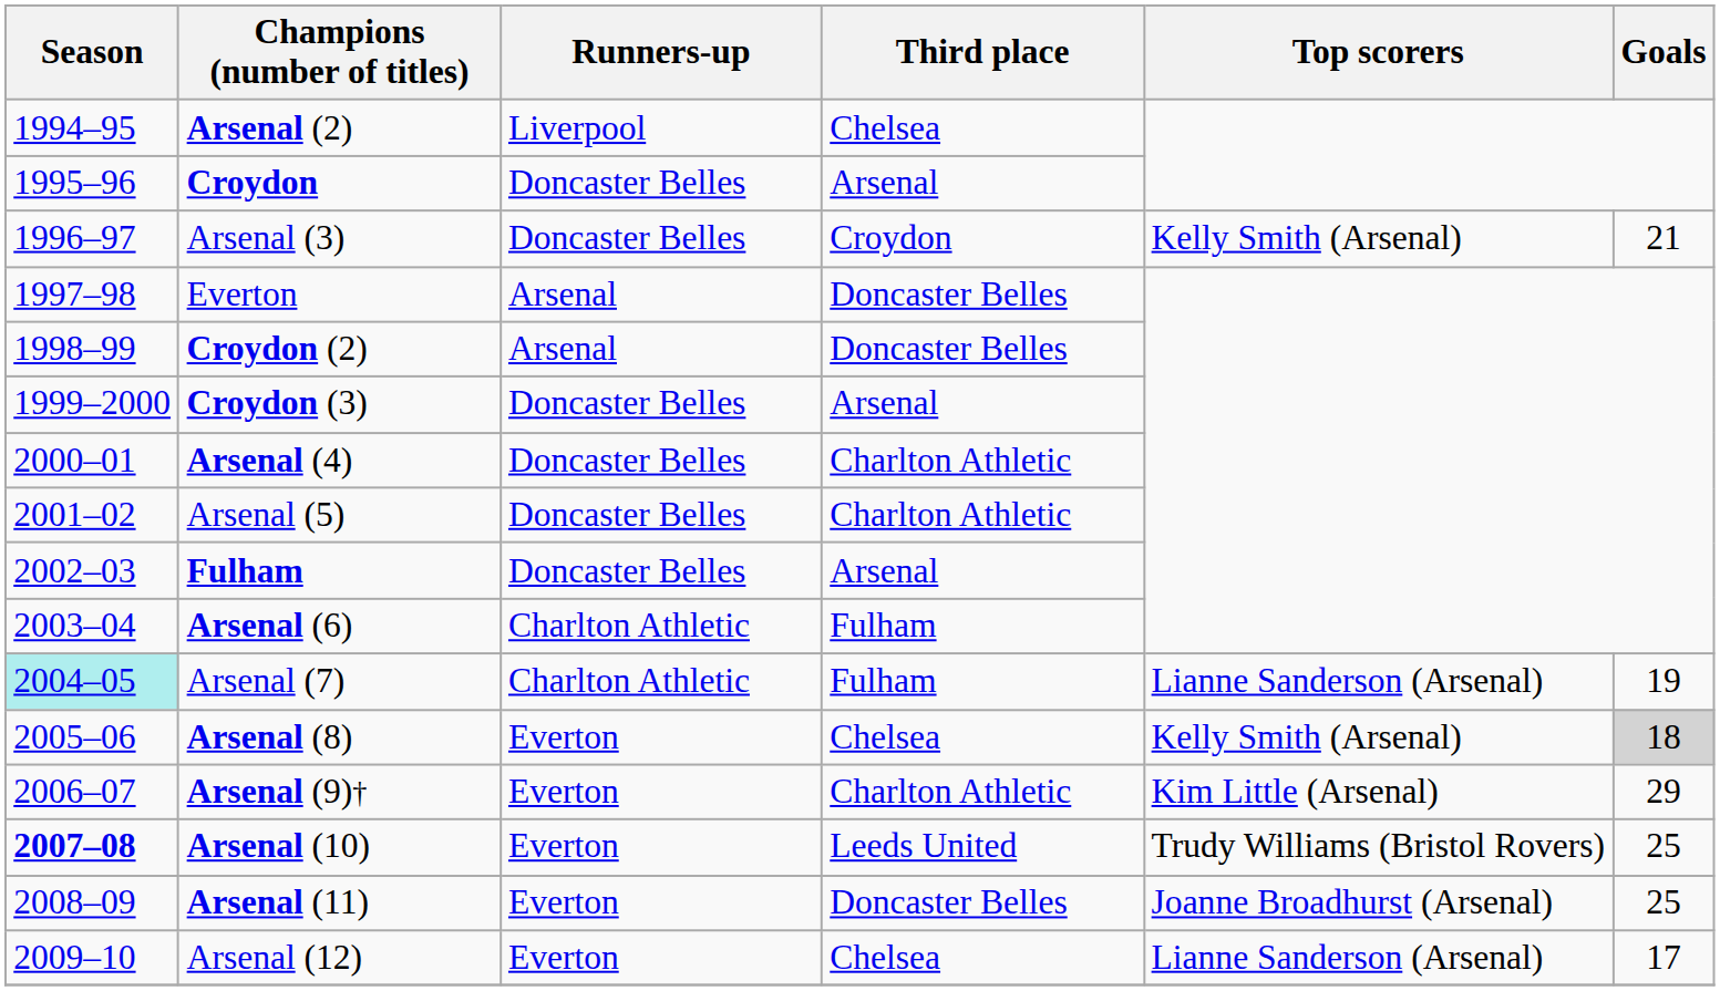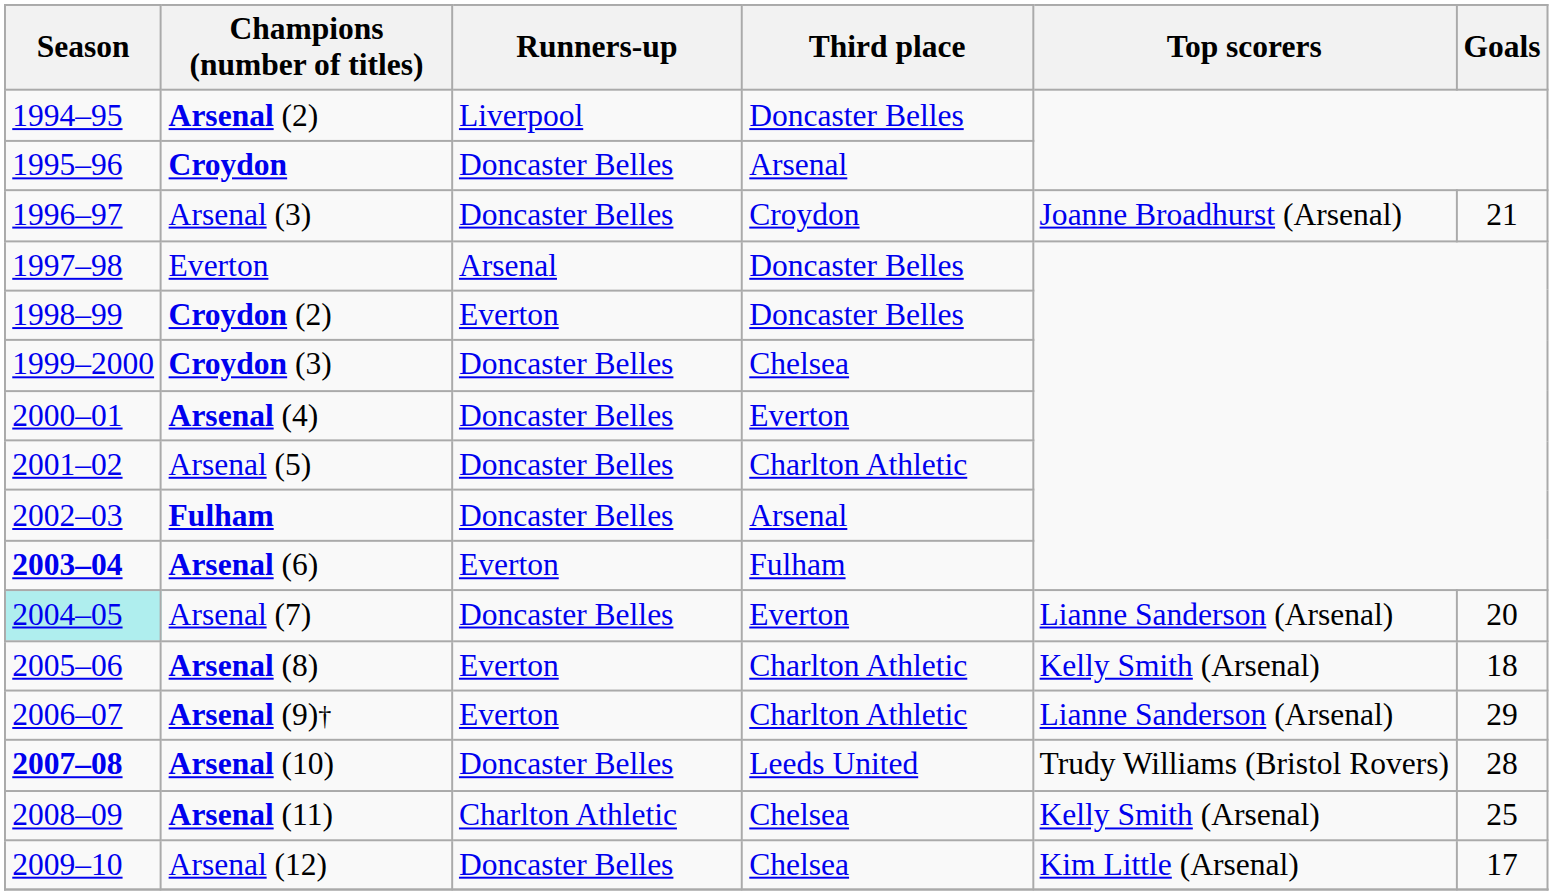Arsenal (2) | Third place: Chelsea -> Doncaster Belles
Arsenal (3) | Top scorers: Kelly Smith (Arsenal) -> Joanne Broadhurst (Arsenal)
Croydon (2) | Runners-up: Arsenal -> Everton
Croydon (3) | Third place: Arsenal -> Chelsea
Arsenal (4) | Third place: Charlton Athletic -> Everton
Arsenal (6) | Season: normal -> bold
Arsenal (6) | Runners-up: Charlton Athletic -> Everton
Arsenal (7) | Runners-up: Charlton Athletic -> Doncaster Belles
Arsenal (7) | Third place: Fulham -> Everton
Arsenal (7) | Goals: 19 -> 20
Arsenal (8) | Third place: Chelsea -> Charlton Athletic
Arsenal (8) | Goals: lightgrey background -> no background
Arsenal (9)† | Top scorers: Kim Little (Arsenal) -> Lianne Sanderson (Arsenal)
Arsenal (10) | Runners-up: Everton -> Doncaster Belles
Arsenal (10) | Goals: 25 -> 28
Arsenal (11) | Runners-up: Everton -> Charlton Athletic
Arsenal (11) | Third place: Doncaster Belles -> Chelsea
Arsenal (11) | Top scorers: Joanne Broadhurst (Arsenal) -> Kelly Smith (Arsenal)
Arsenal (12) | Runners-up: Everton -> Doncaster Belles
Arsenal (12) | Top scorers: Lianne Sanderson (Arsenal) -> Kim Little (Arsenal)
